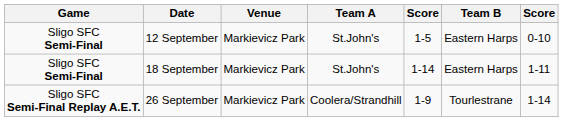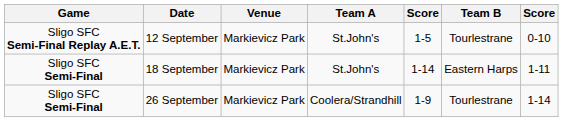12 September | Game: Sligo SFC Semi-Final -> Sligo SFC Semi-Final Replay A.E.T.
12 September | Team B: Eastern Harps -> Tourlestrane
26 September | Game: Sligo SFC Semi-Final Replay A.E.T. -> Sligo SFC Semi-Final
